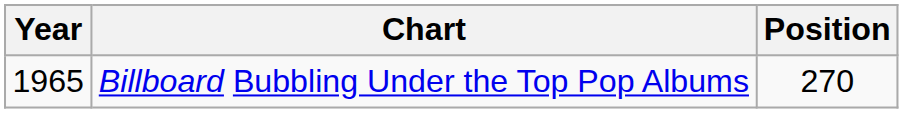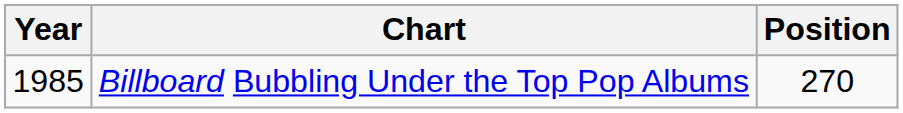Billboard Bubbling Under the Top Pop Albums | Year: 1965 -> 1985
